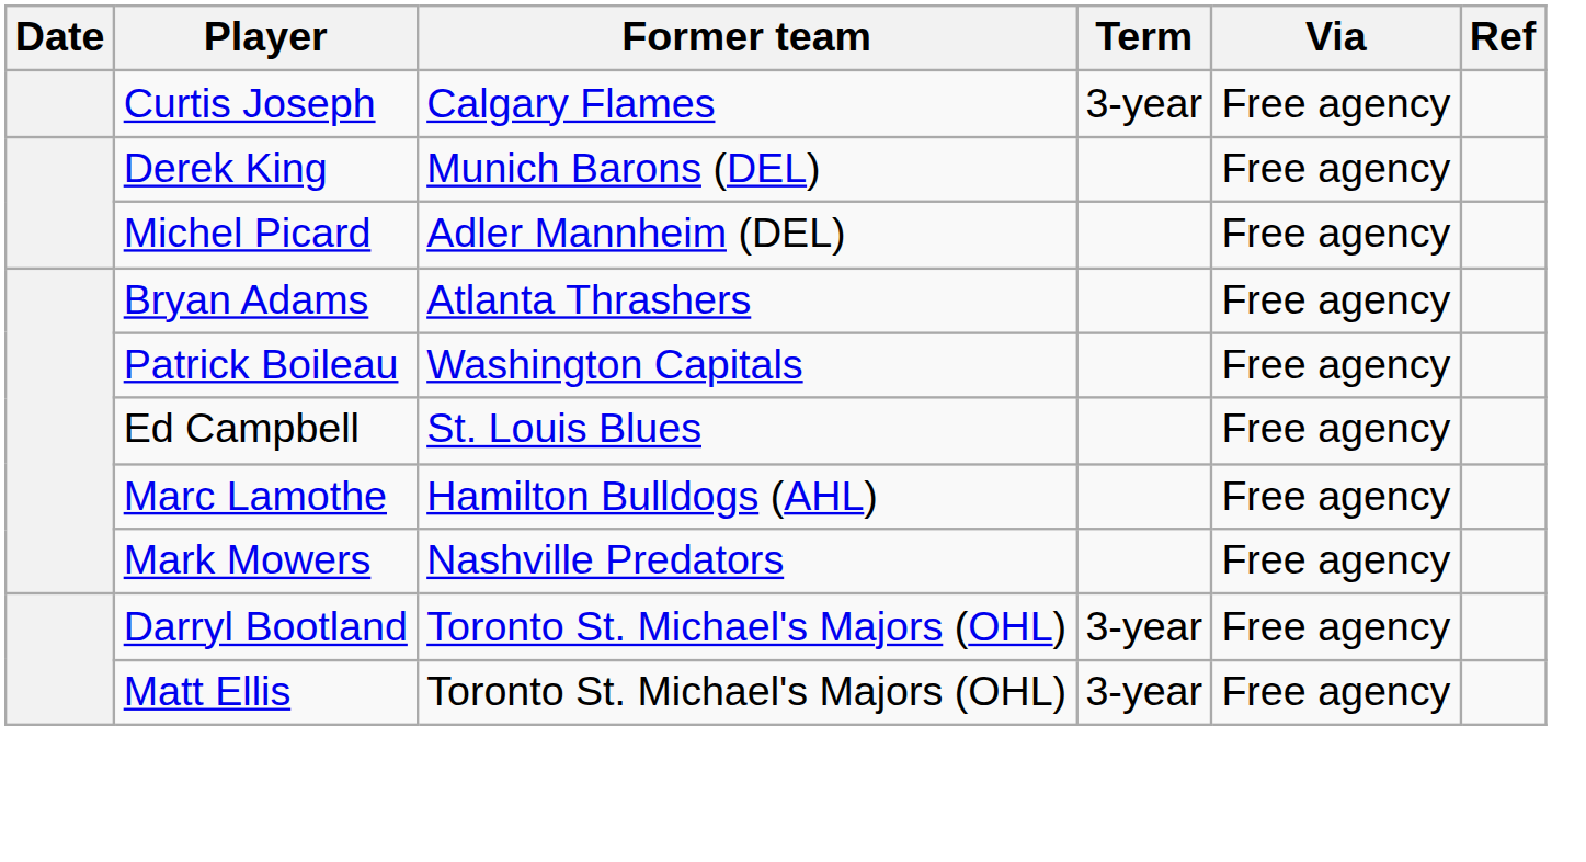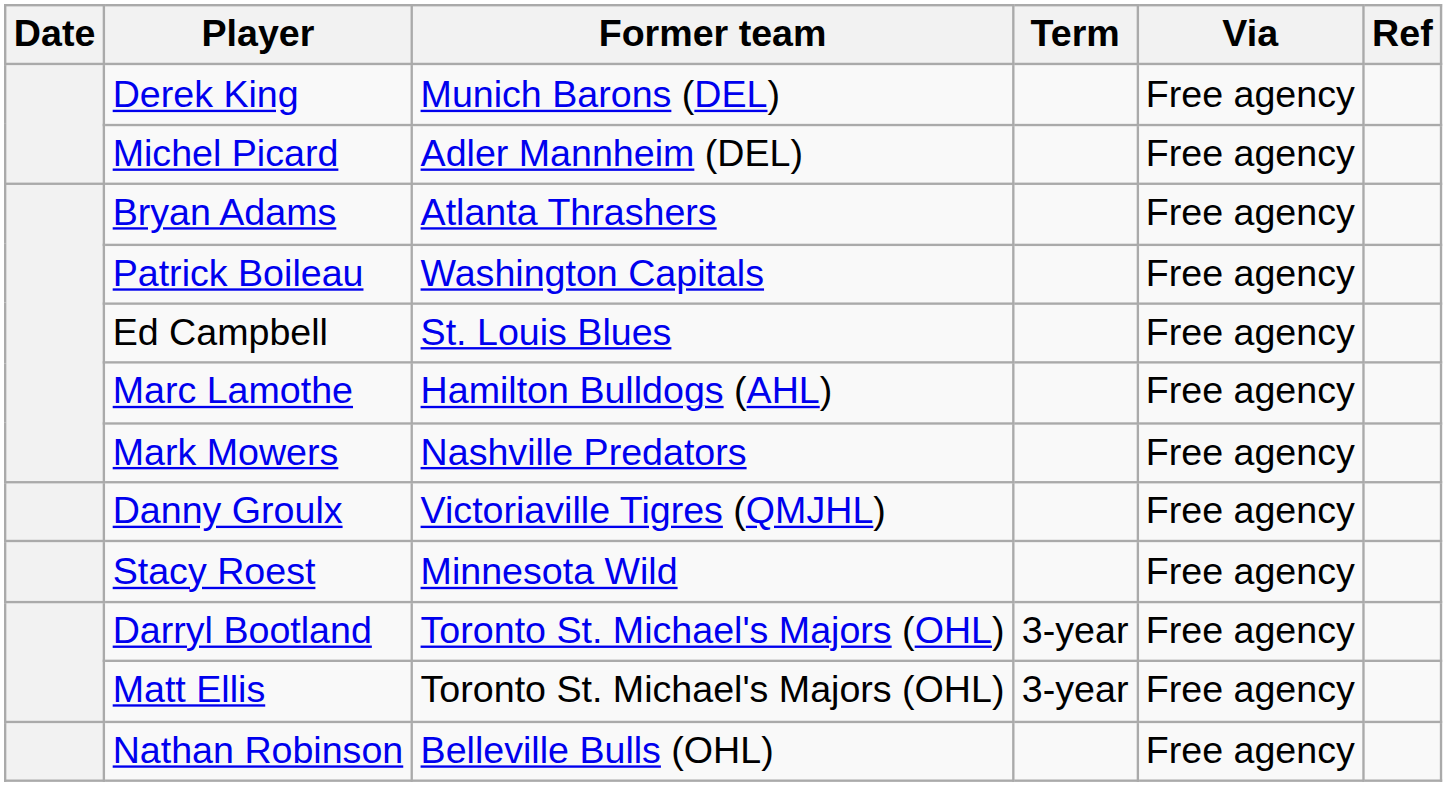- row: Curtis Joseph | Calgary Flames | 3-year | Free agency
+ row: Danny Groulx | Victoriaville Tigres (QMJHL) | Free agency
+ row: Stacy Roest | Minnesota Wild | Free agency
+ row: Nathan Robinson | Belleville Bulls (OHL) | Free agency
